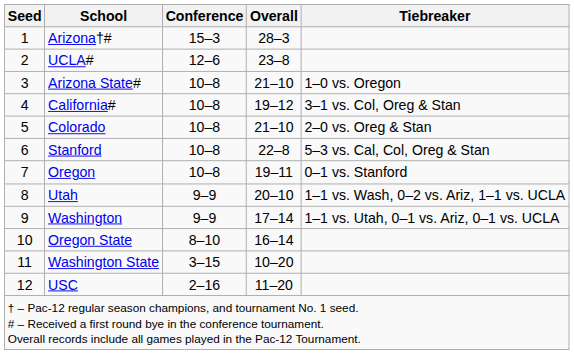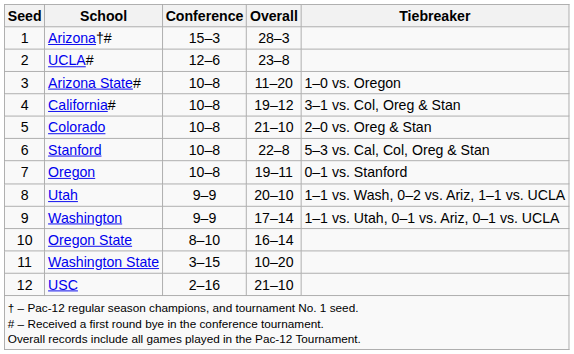Arizona State# | Overall: 21–10 -> 11–20
USC | Overall: 11–20 -> 21–10
